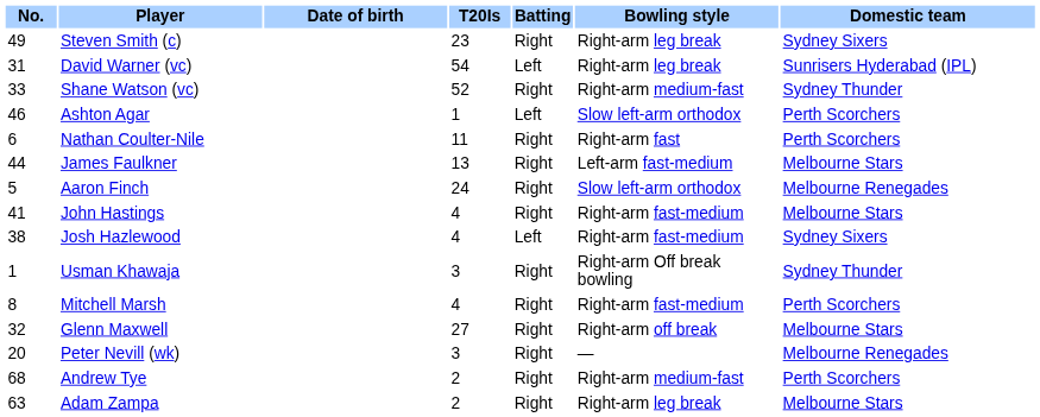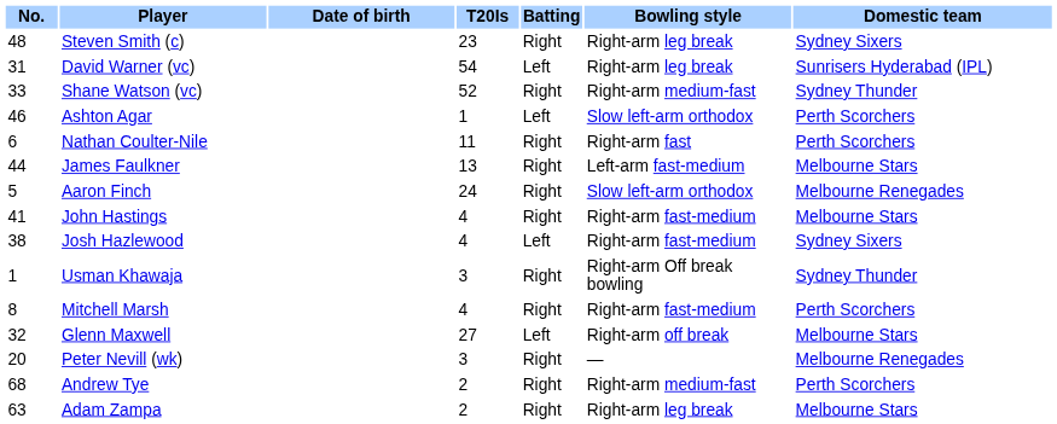Steven Smith (c) | No.: 49 -> 48
Glenn Maxwell | Batting: Right -> Left
